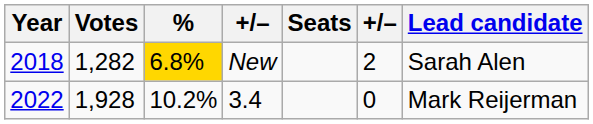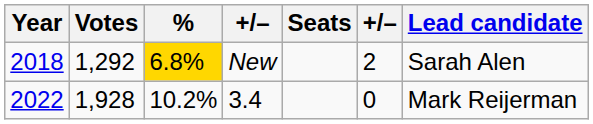New | Votes: 1,282 -> 1,292
